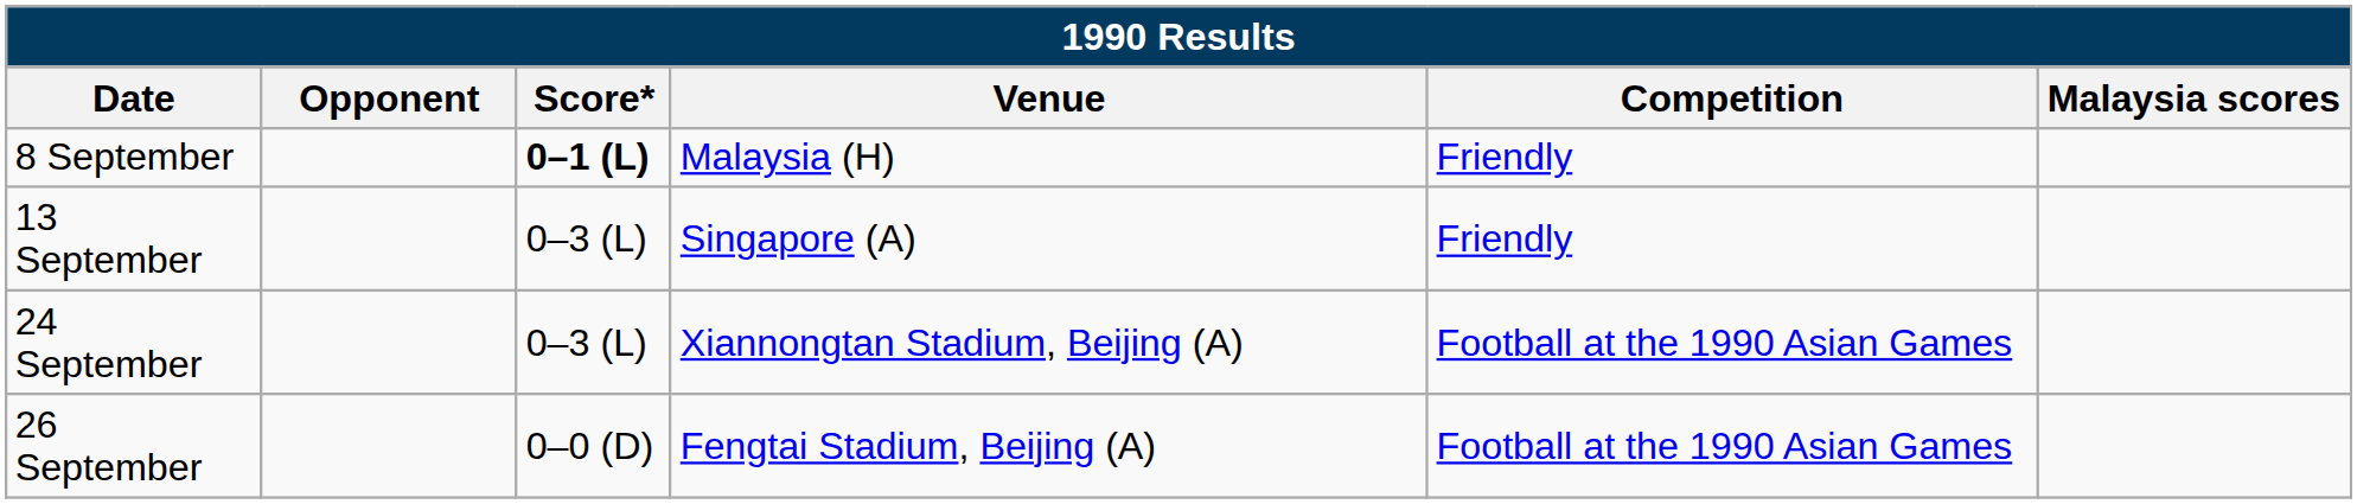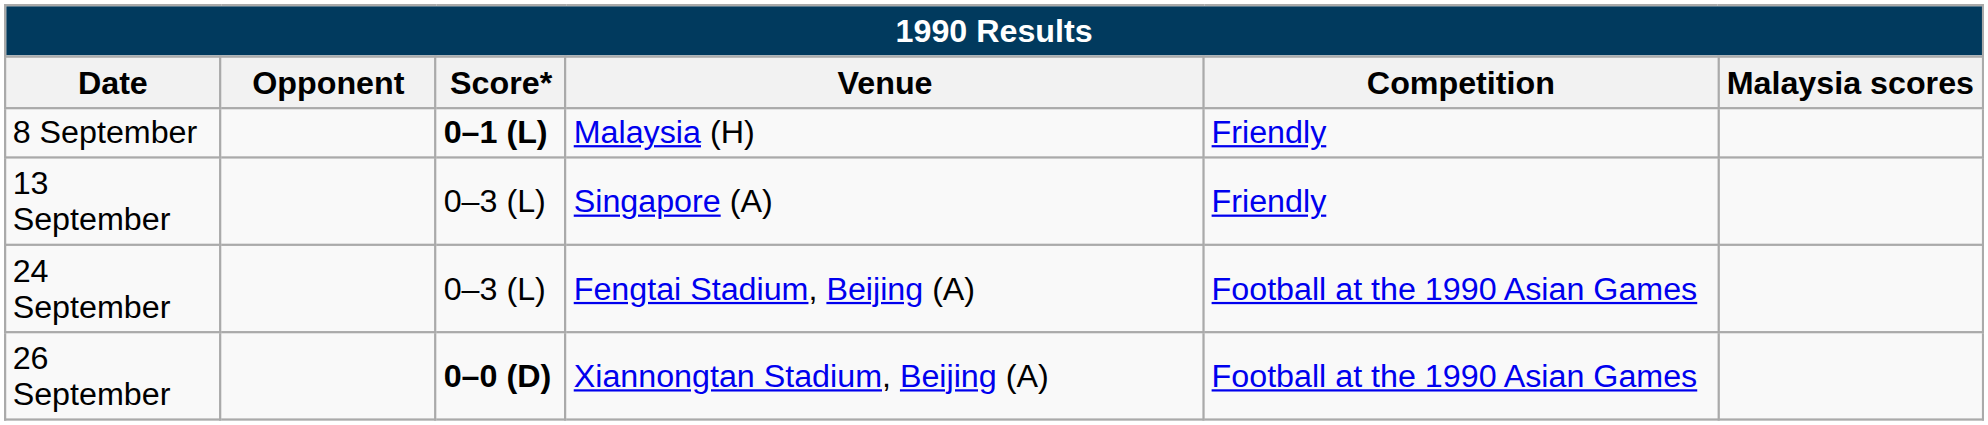24 September | Venue: Xiannongtan Stadium, Beijing (A) -> Fengtai Stadium, Beijing (A)
26 September | Score*: normal -> bold
26 September | Venue: Fengtai Stadium, Beijing (A) -> Xiannongtan Stadium, Beijing (A)
